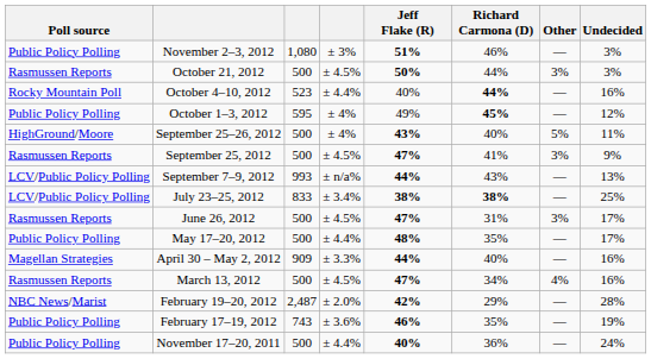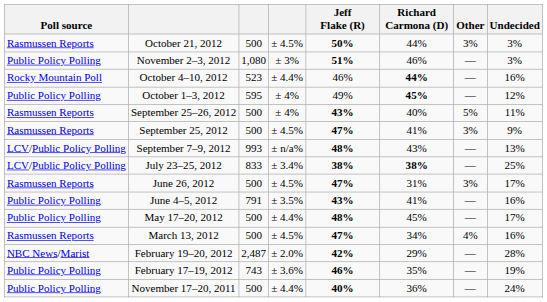rows swapped: November 2–3, 2012 <-> October 21, 2012
October 4–10, 2012 | Jeff Flake (R): 40% -> 46%
September 25–26, 2012 | Poll source: HighGround/Moore -> Rasmussen Reports
September 7–9, 2012 | Jeff Flake (R): 44% -> 48%
+ row: Public Policy Polling | June 4–5, 2012 | 791 | ± 3.5% | 43% | 41% | — | 16%
May 17–20, 2012 | Richard Carmona (D): 35% -> 45%
- row: Magellan Strategies | April 30 – May 2, 2012 | 909 | ± 3.3% | 44% | 40% | — | 16%
